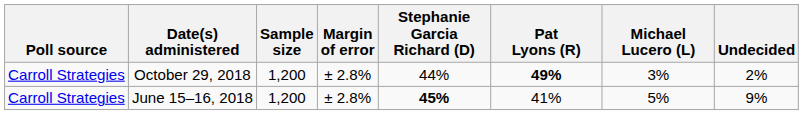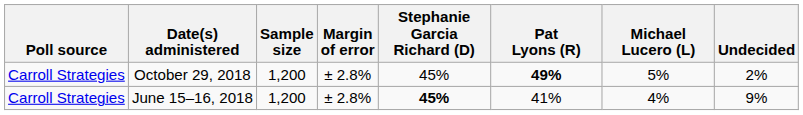October 29, 2018 | Stephanie Garcia Richard (D): 44% -> 45%
October 29, 2018 | Michael Lucero (L): 3% -> 5%
June 15–16, 2018 | Michael Lucero (L): 5% -> 4%
